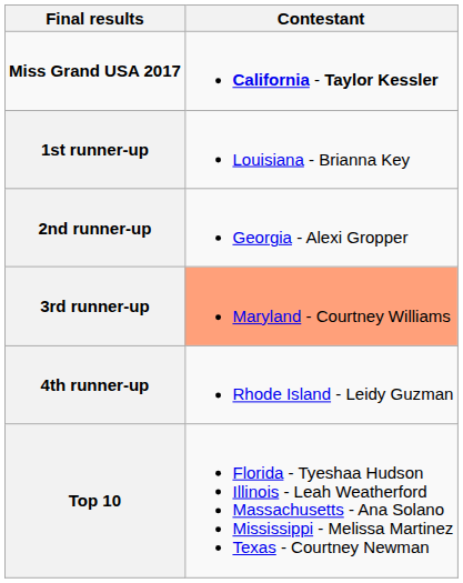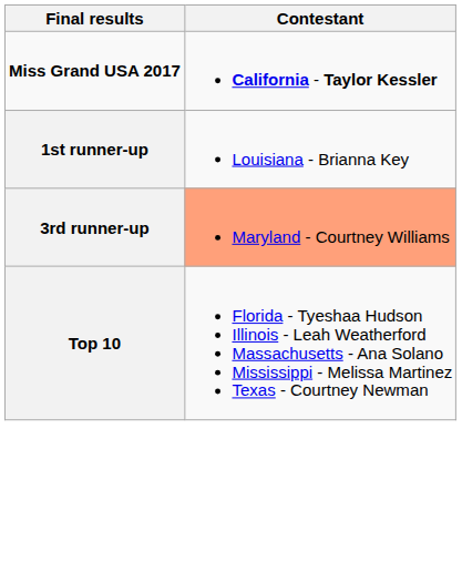- row: 2nd runner-up | Georgia - Alexi Gropper
- row: 4th runner-up | Rhode Island - Leidy Guzman
